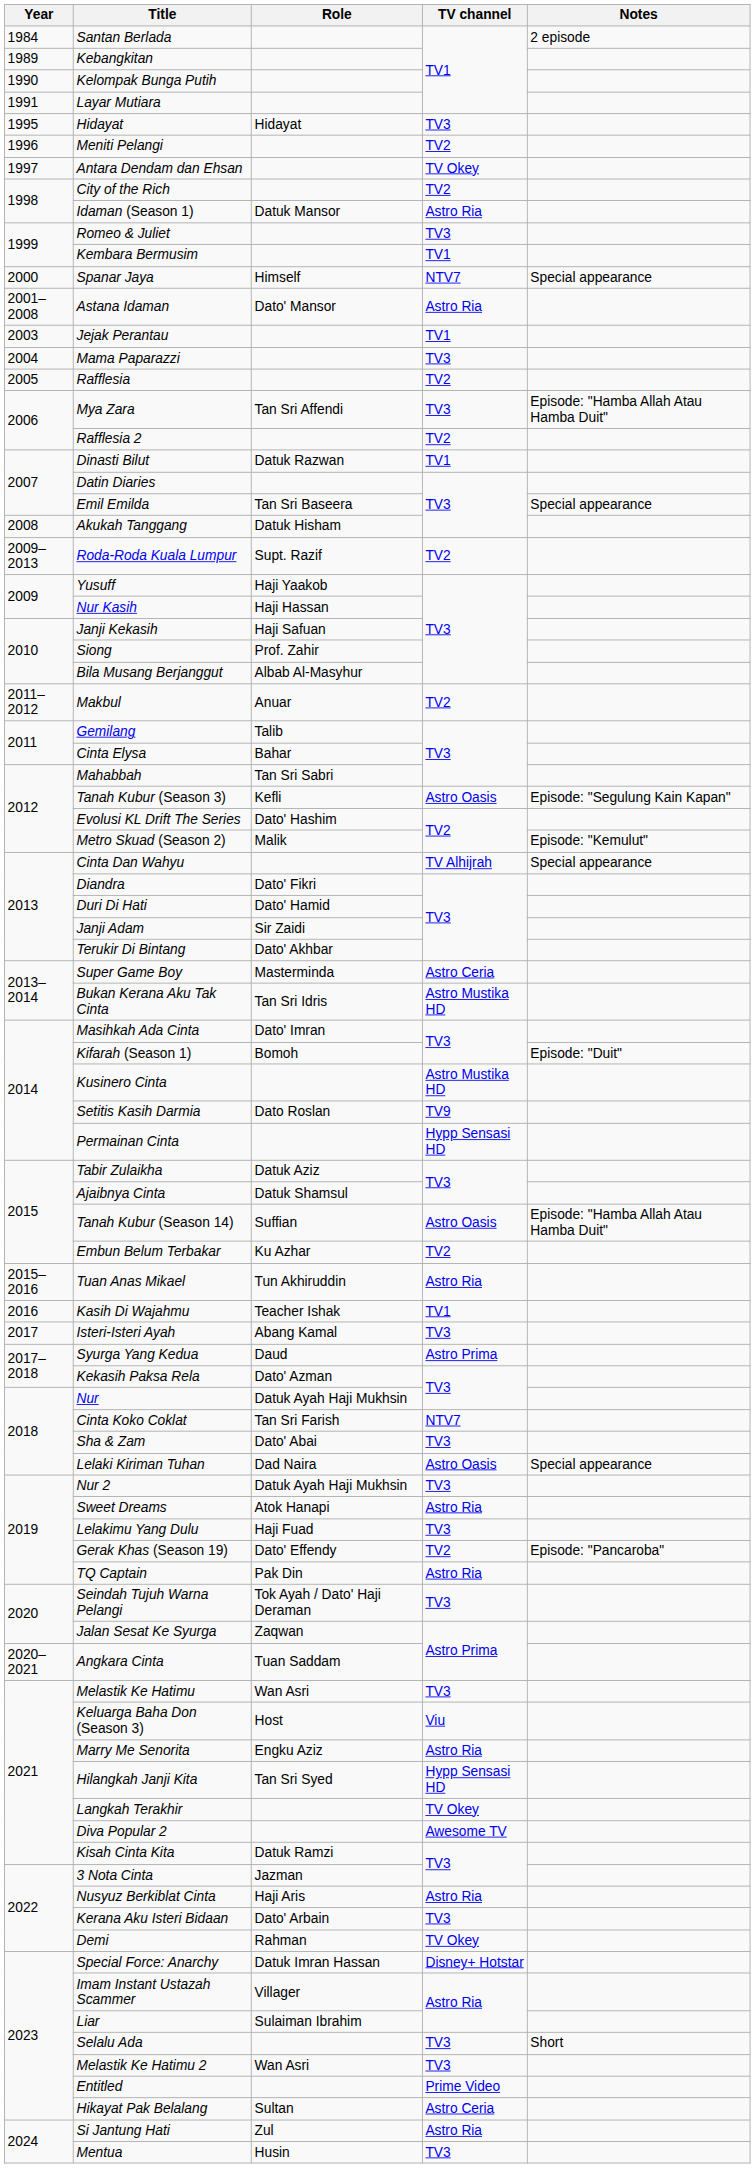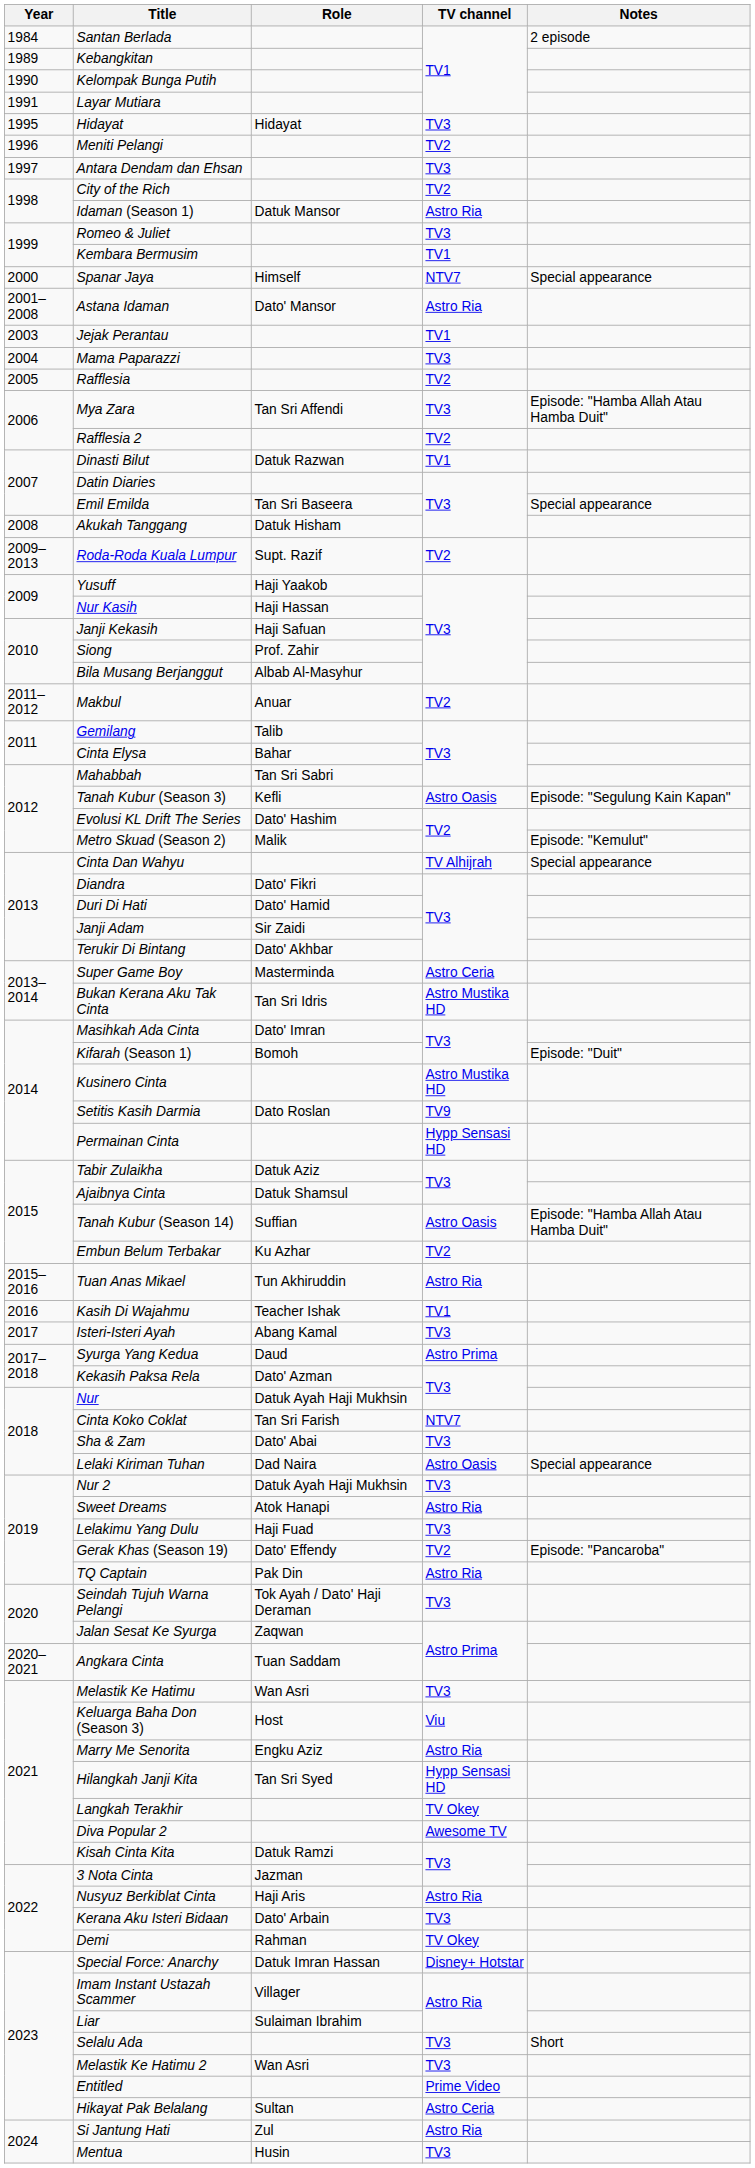Antara Dendam dan Ehsan | TV channel: TV Okey -> TV3
